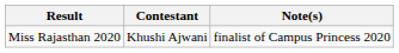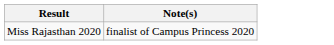- column: Contestant | Khushi Ajwani
